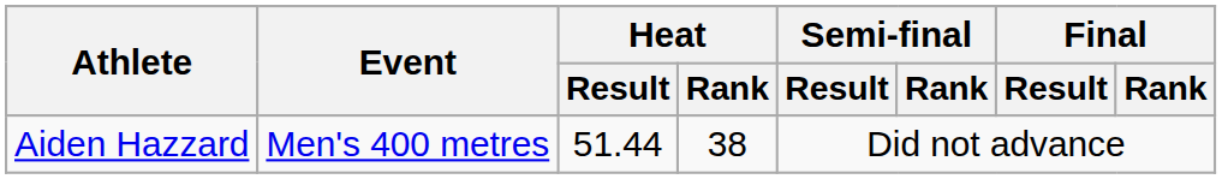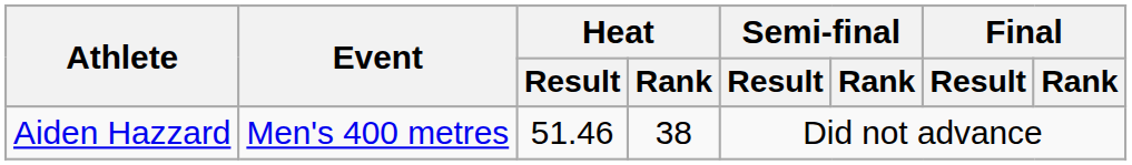Aiden Hazzard | Heat / Result: 51.44 -> 51.46
